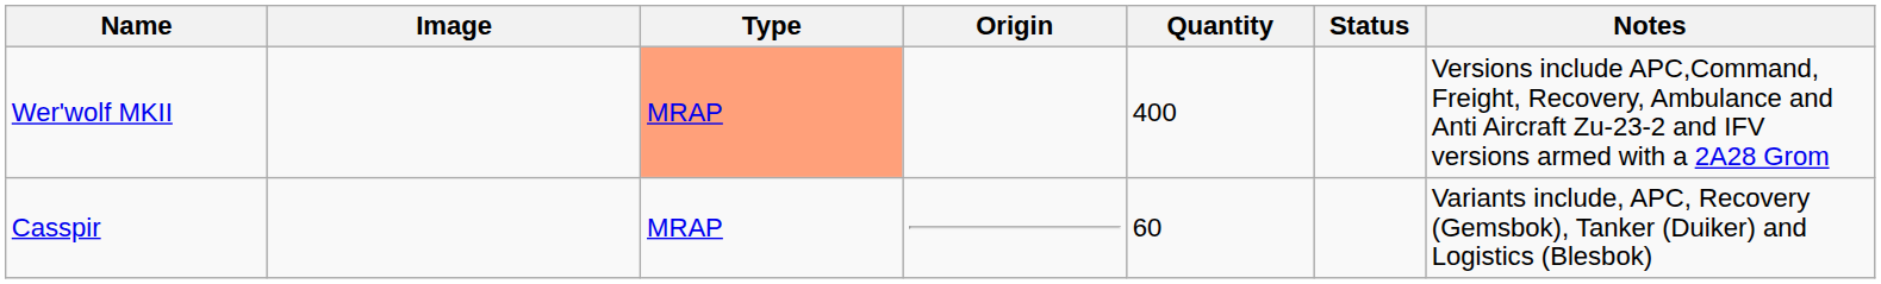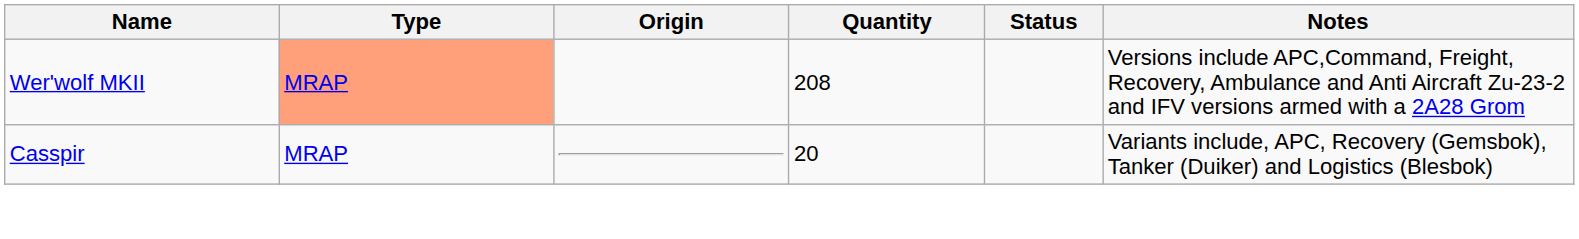- column: Image
Wer'wolf MKII | Quantity: 400 -> 208
Casspir | Quantity: 60 -> 20
